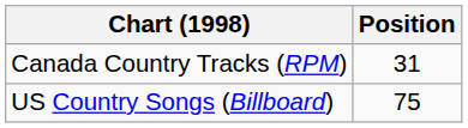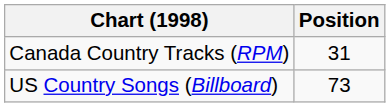US Country Songs (Billboard) | Position: 75 -> 73
